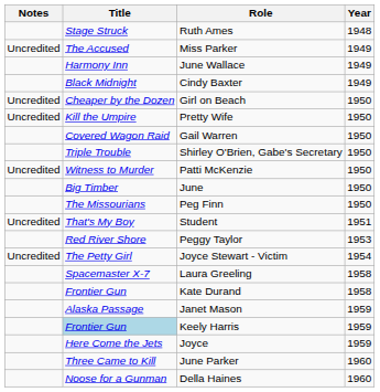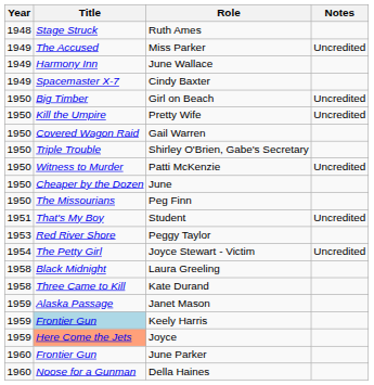columns swapped: Year <-> Notes
Cindy Baxter | Title: Black Midnight -> Spacemaster X-7
Girl on Beach | Title: Cheaper by the Dozen -> Big Timber
June | Title: Big Timber -> Cheaper by the Dozen
Laura Greeling | Title: Spacemaster X-7 -> Black Midnight
Kate Durand | Title: Frontier Gun -> Three Came to Kill
Joyce | Title: no background -> lightsalmon background
June Parker | Title: Three Came to Kill -> Frontier Gun
